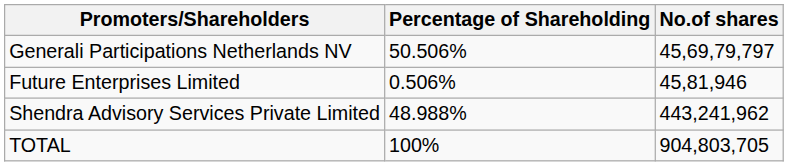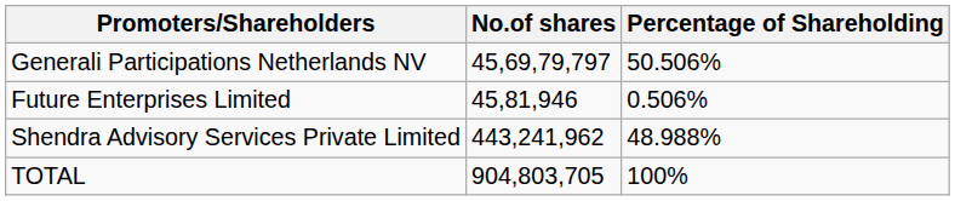columns swapped: Percentage of Shareholding <-> No.of shares
